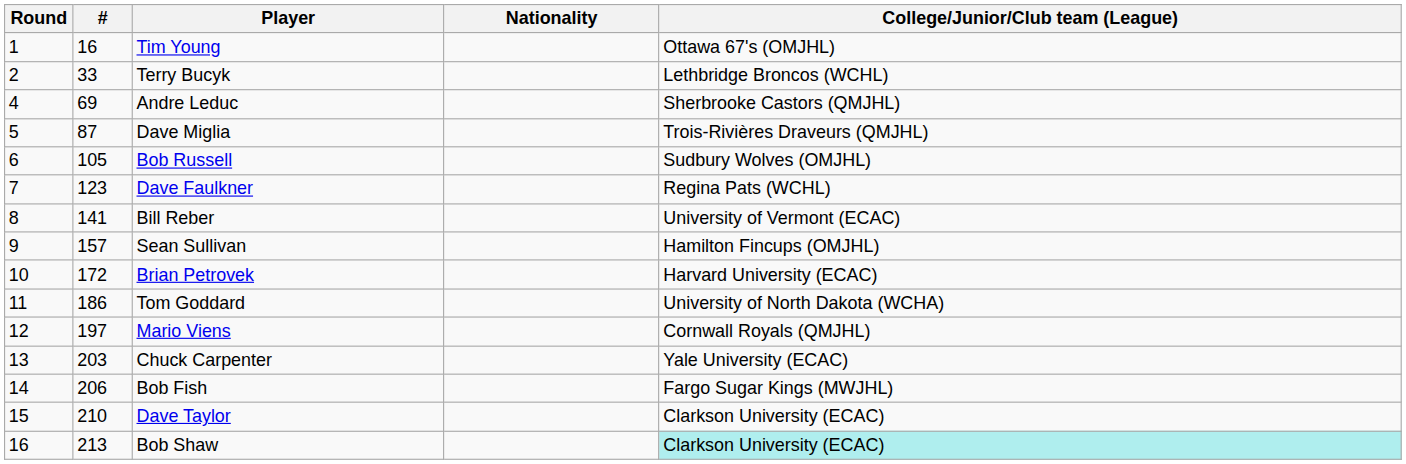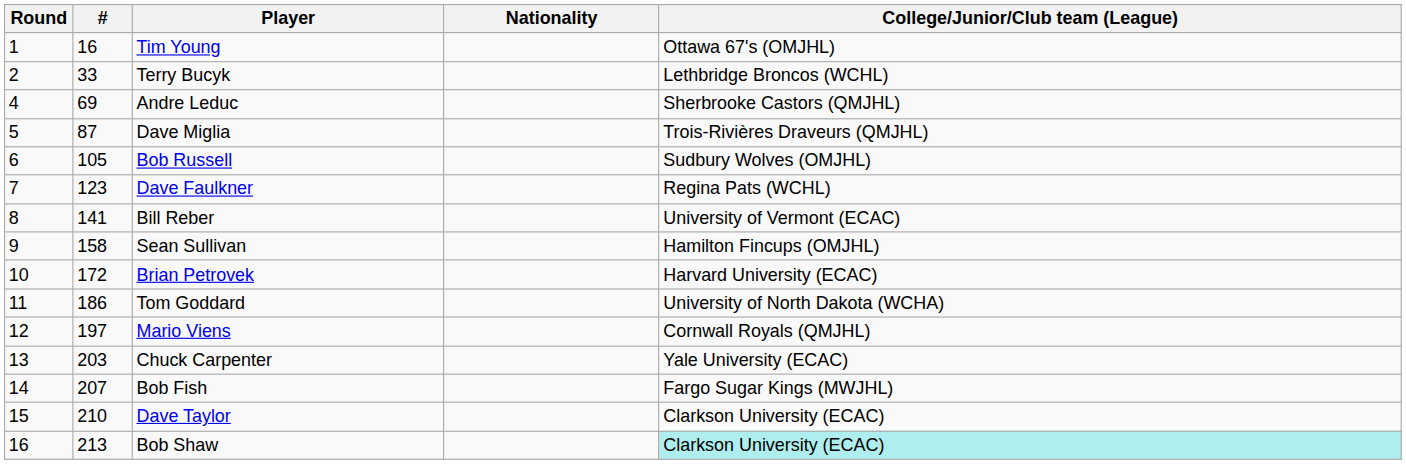Sean Sullivan | #: 157 -> 158
Bob Fish | #: 206 -> 207
